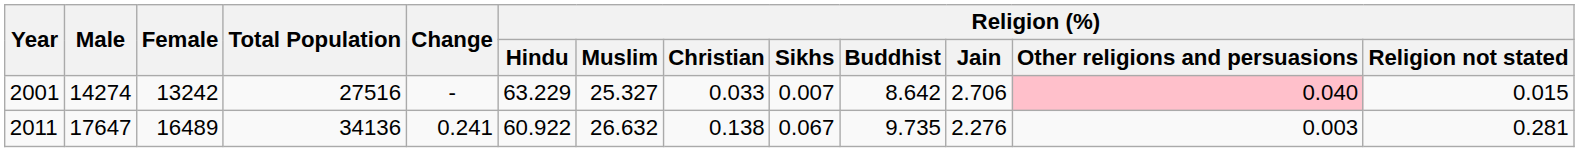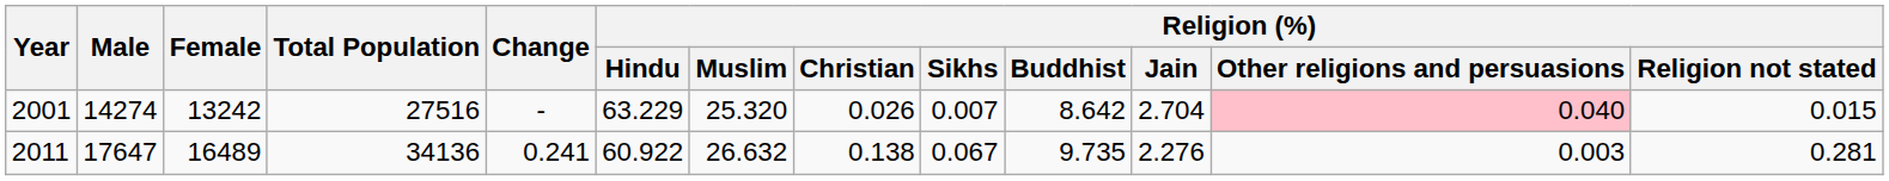2001 | Religion (%) / Muslim: 25.327 -> 25.320
2001 | Religion (%) / Christian: 0.033 -> 0.026
2001 | Religion (%) / Jain: 2.706 -> 2.704
